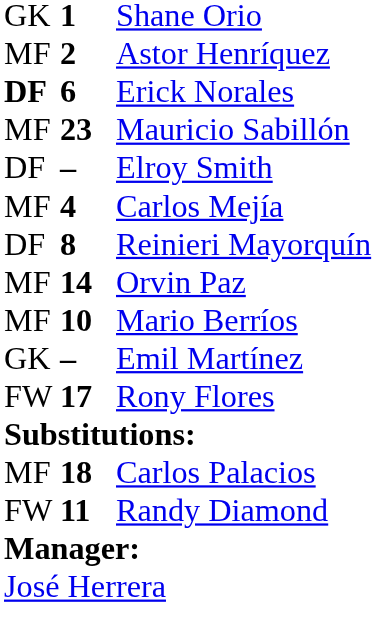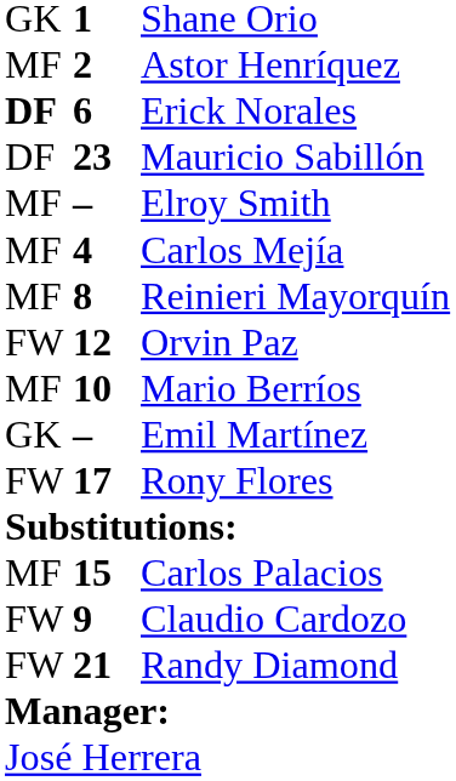Mauricio Sabillón | column 1: MF -> DF
Elroy Smith | column 1: DF -> MF
Reinieri Mayorquín | column 1: DF -> MF
Orvin Paz | column 1: MF -> FW
Orvin Paz | column 2: 14 -> 12
Carlos Palacios | column 2: 18 -> 15
+ row: FW | 9 | Claudio Cardozo
Randy Diamond | column 2: 11 -> 21
